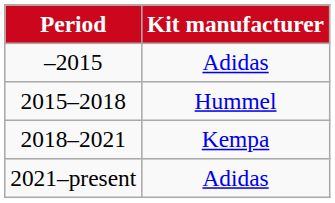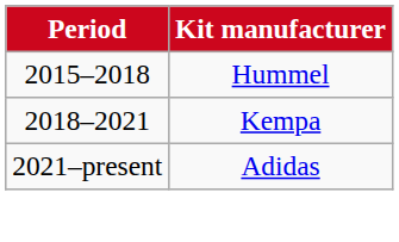- row: –2015 | Adidas
